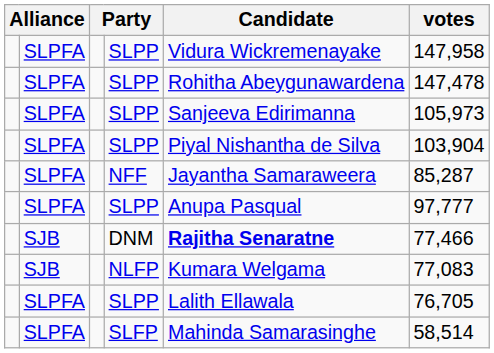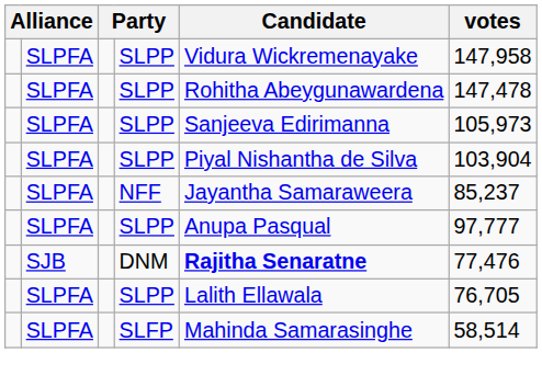NFF | votes: 85,287 -> 85,237
DNM | votes: 77,466 -> 77,476
- row: SJB | NLFP | Kumara Welgama | 77,083
